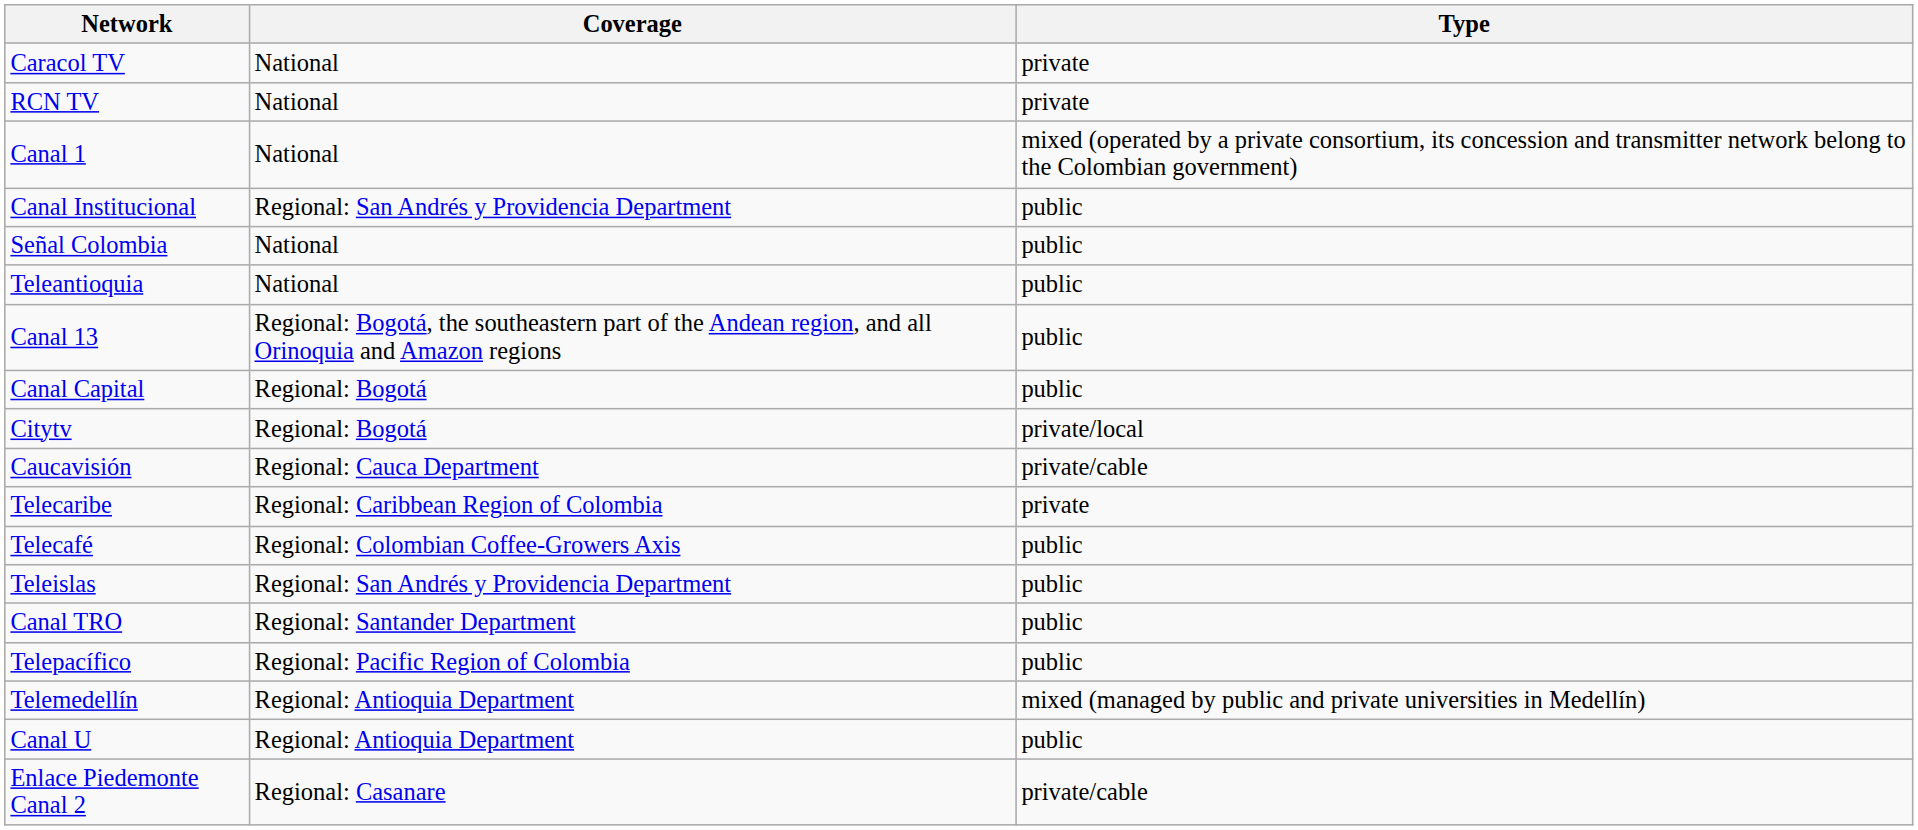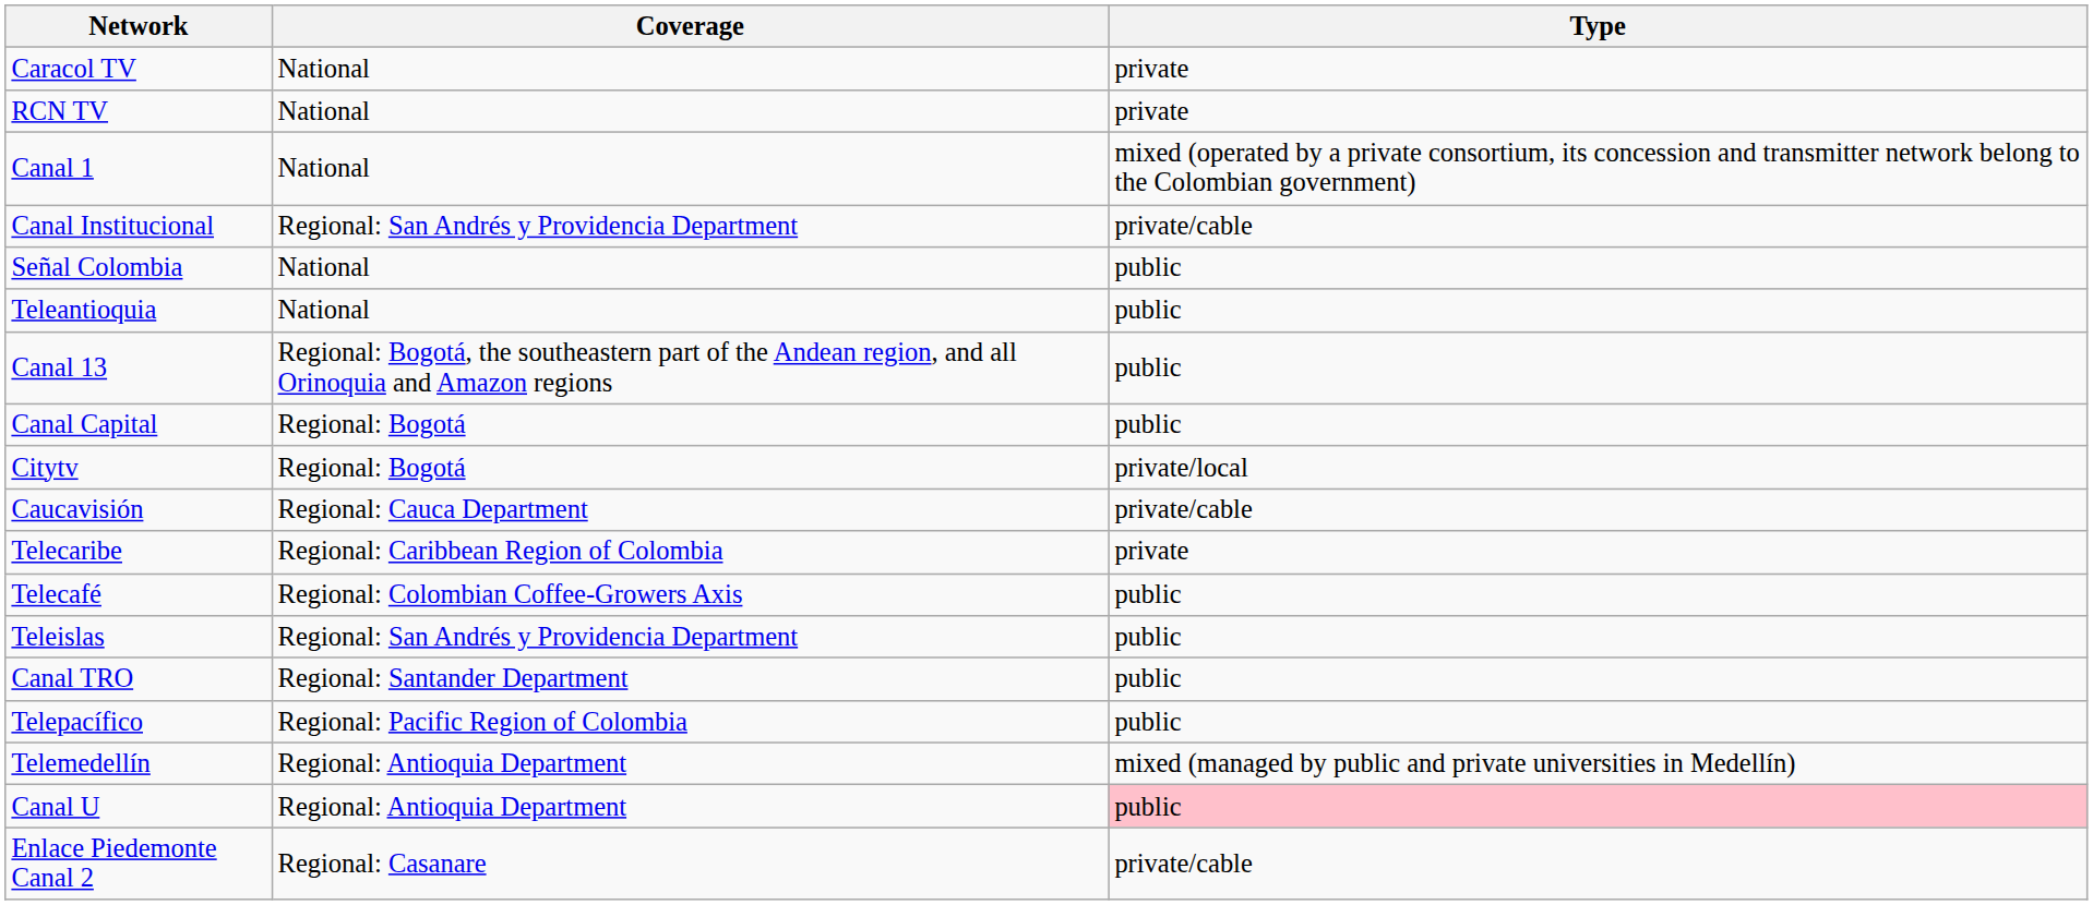Canal Institucional | Type: public -> private/cable
Canal U | Type: no background -> pink background
